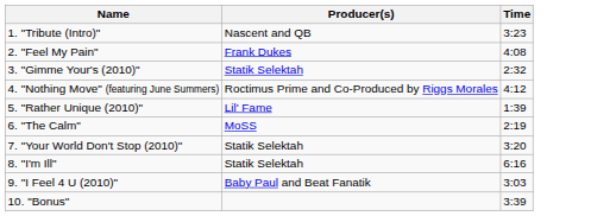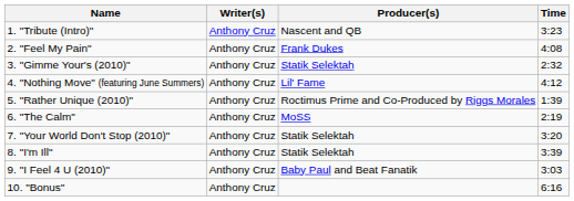+ column: Writer(s) | Anthony Cruz | Anthony Cruz | Anthony Cruz | Anthony Cruz | Anthony Cruz | Anthony Cruz | Anthony Cruz | Anthony Cruz | Anthony Cruz | Anthony Cruz
4. "Nothing Move" (featuring June Summers) | Producer(s): Roctimus Prime and Co-Produced by Riggs Morales -> Lil' Fame
5. "Rather Unique (2010)" | Producer(s): Lil' Fame -> Roctimus Prime and Co-Produced by Riggs Morales
8. "I'm Ill" | Time: 6:16 -> 3:39
10. "Bonus" | Time: 3:39 -> 6:16
